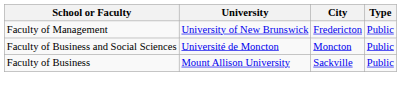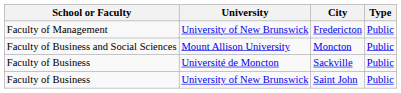Moncton | University: Université de Moncton -> Mount Allison University
Sackville | University: Mount Allison University -> Université de Moncton
+ row: Faculty of Business | University of New Brunswick | Saint John | Public
